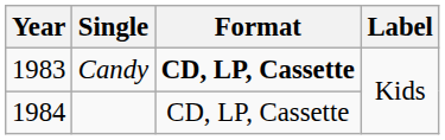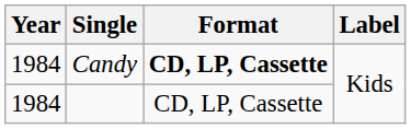Candy | Year: 1983 -> 1984
